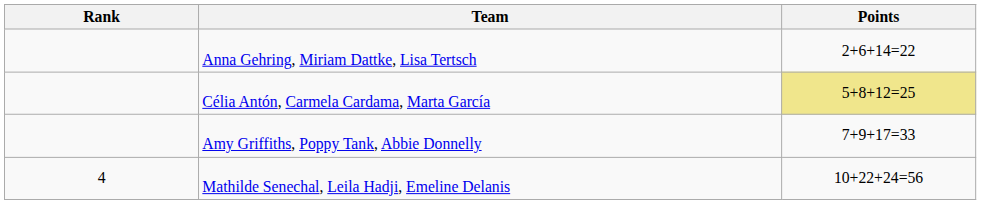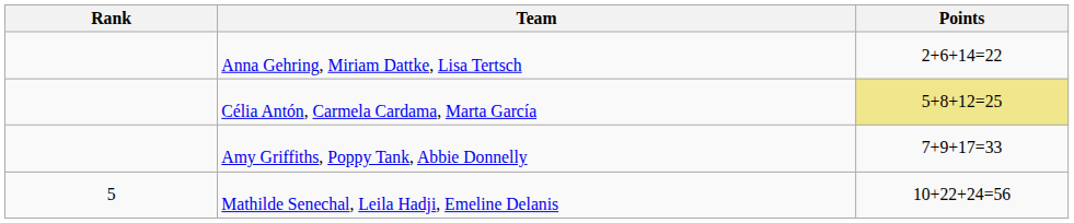Mathilde Senechal, Leila Hadji, Emeline Delanis | Rank: 4 -> 5
